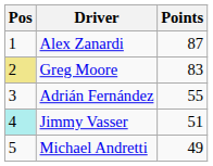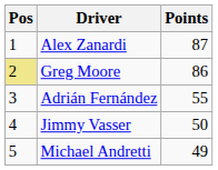Greg Moore | Points: 83 -> 86
Jimmy Vasser | Pos: paleturquoise background -> no background
Jimmy Vasser | Points: 51 -> 50
